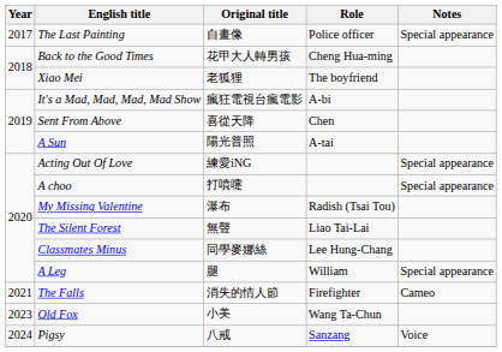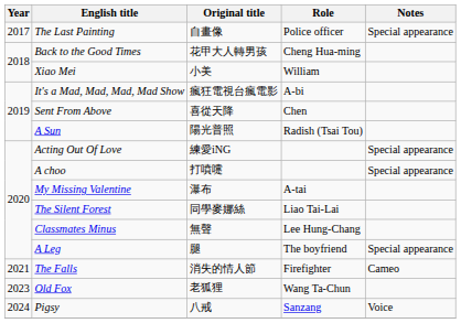Xiao Mei | Original title: 老狐狸 -> 小美
Xiao Mei | Role: The boyfriend -> William
A Sun | Role: A-tai -> Radish (Tsai Tou)
My Missing Valentine | Role: Radish (Tsai Tou) -> A-tai
The Silent Forest | Original title: 無聲 -> 同學麥娜絲
Classmates Minus | Original title: 同學麥娜絲 -> 無聲
A Leg | Role: William -> The boyfriend
Old Fox | Original title: 小美 -> 老狐狸
